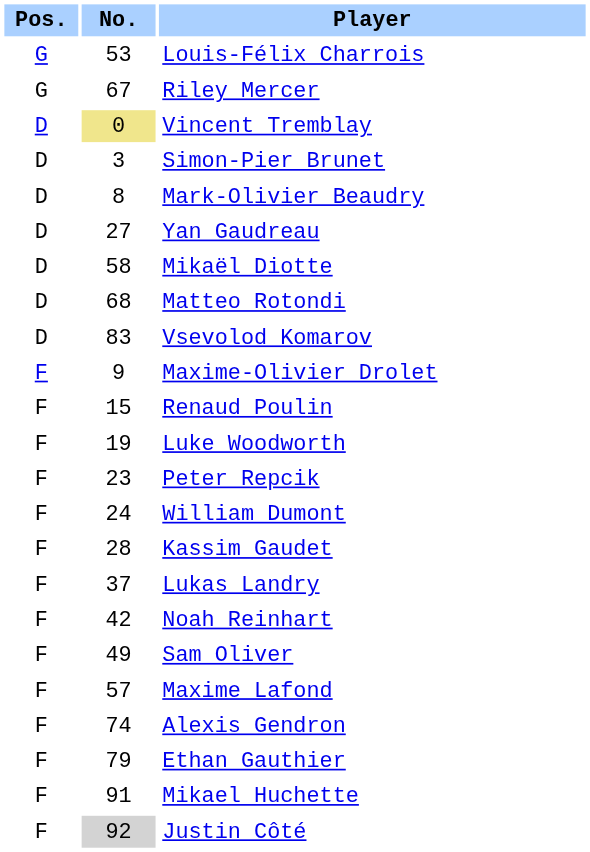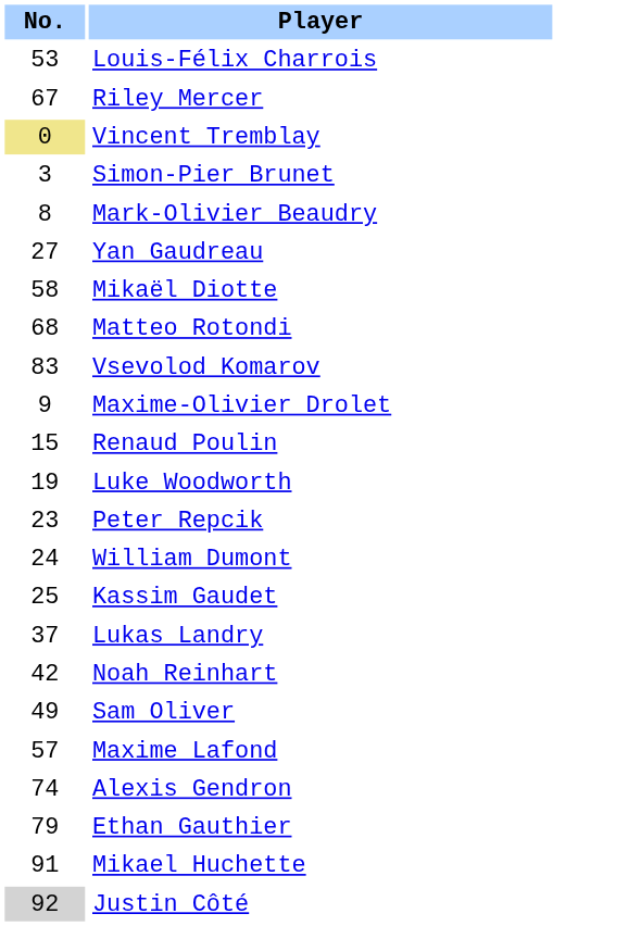- column: Pos. | G | G | D | D | D | D | D | D | D | F | F | F | F | F | F | F | F | F | F | F | F | F | F
Kassim Gaudet | No.: 28 -> 25
